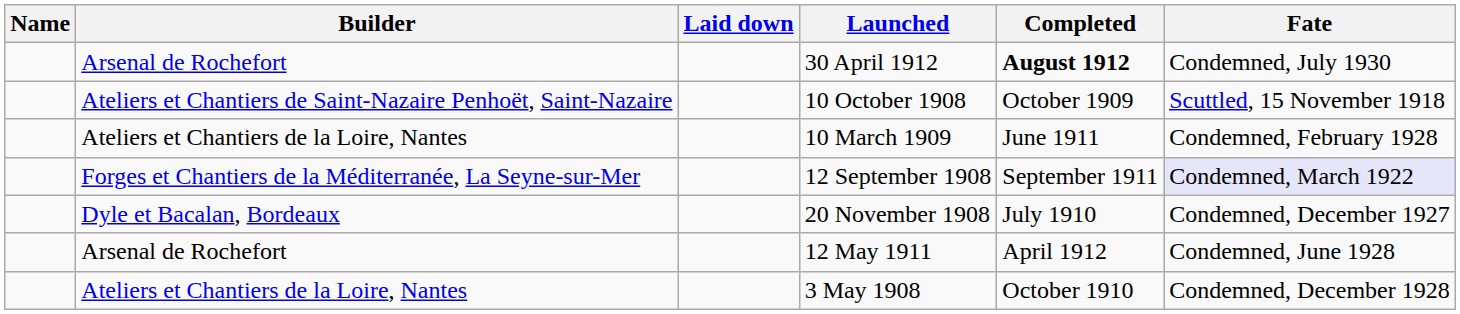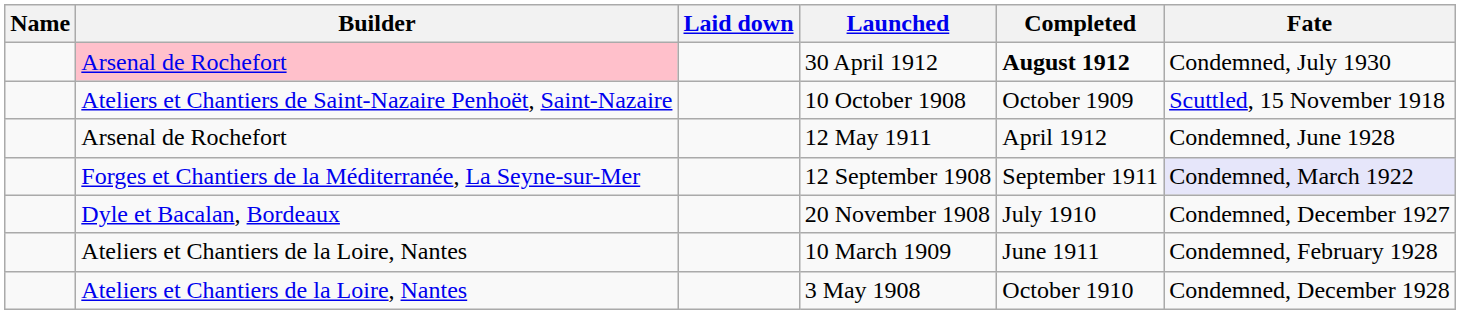30 April 1912 | Builder: no background -> pink background
rows swapped: 12 May 1911 <-> 10 March 1909
